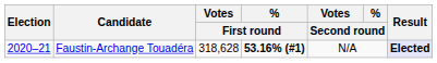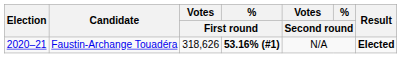Faustin-Archange Touadéra | Votes / First round: 318,628 -> 318,626
Faustin-Archange Touadéra | Result: lavender background -> no background
